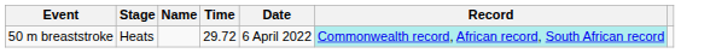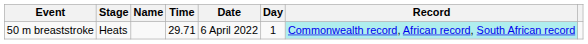+ column: Day | 1
50 m breaststroke | Time: 29.72 -> 29.71
